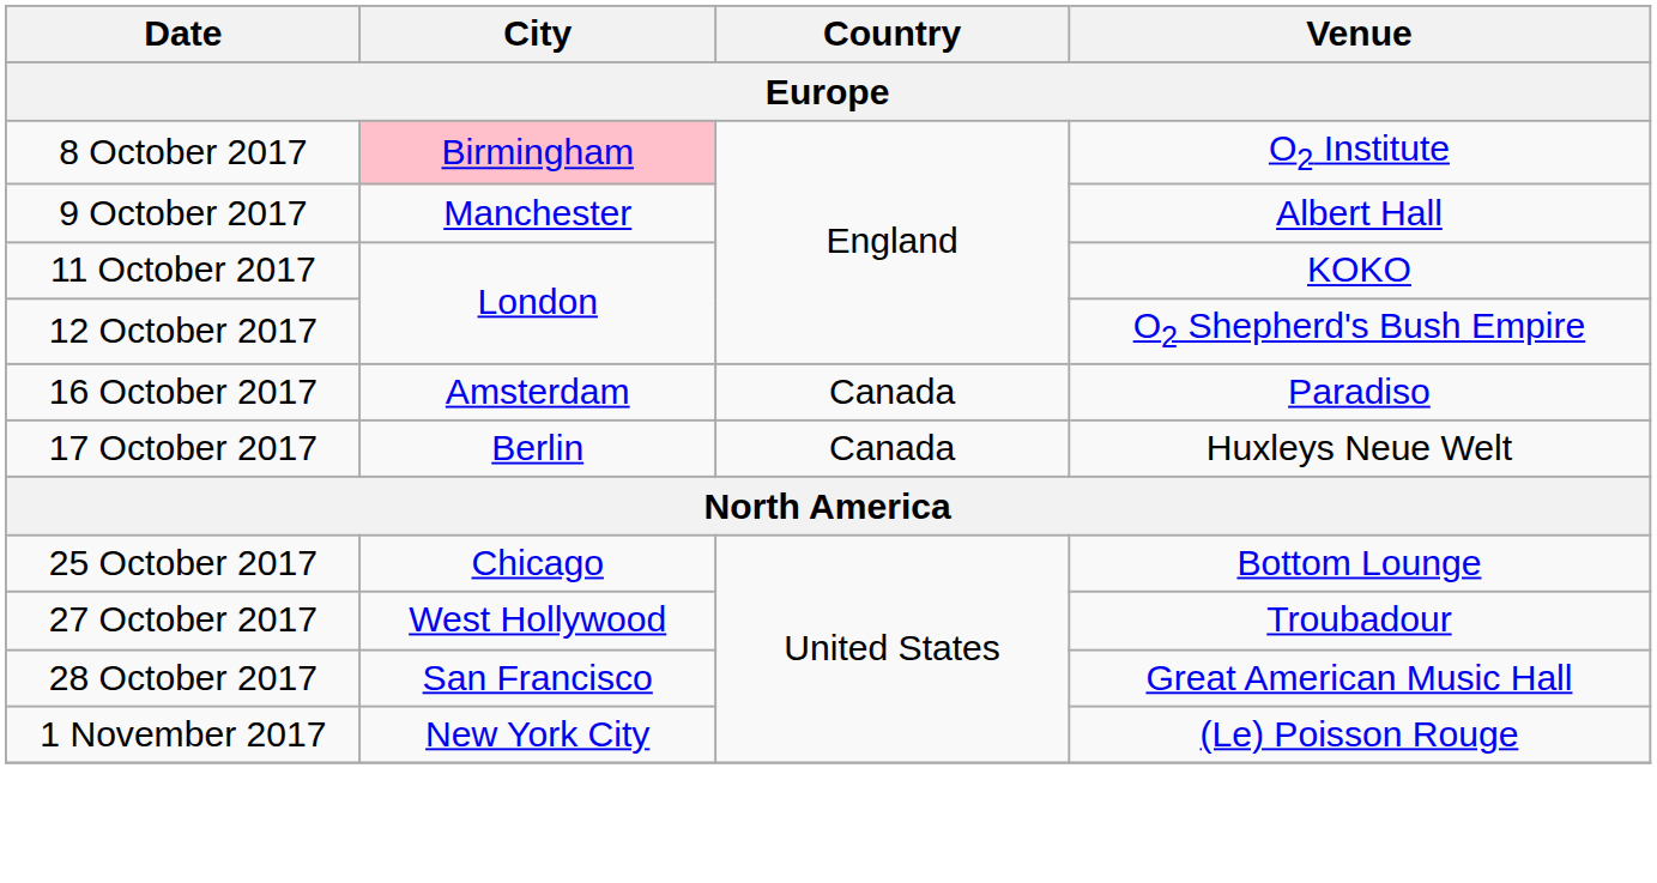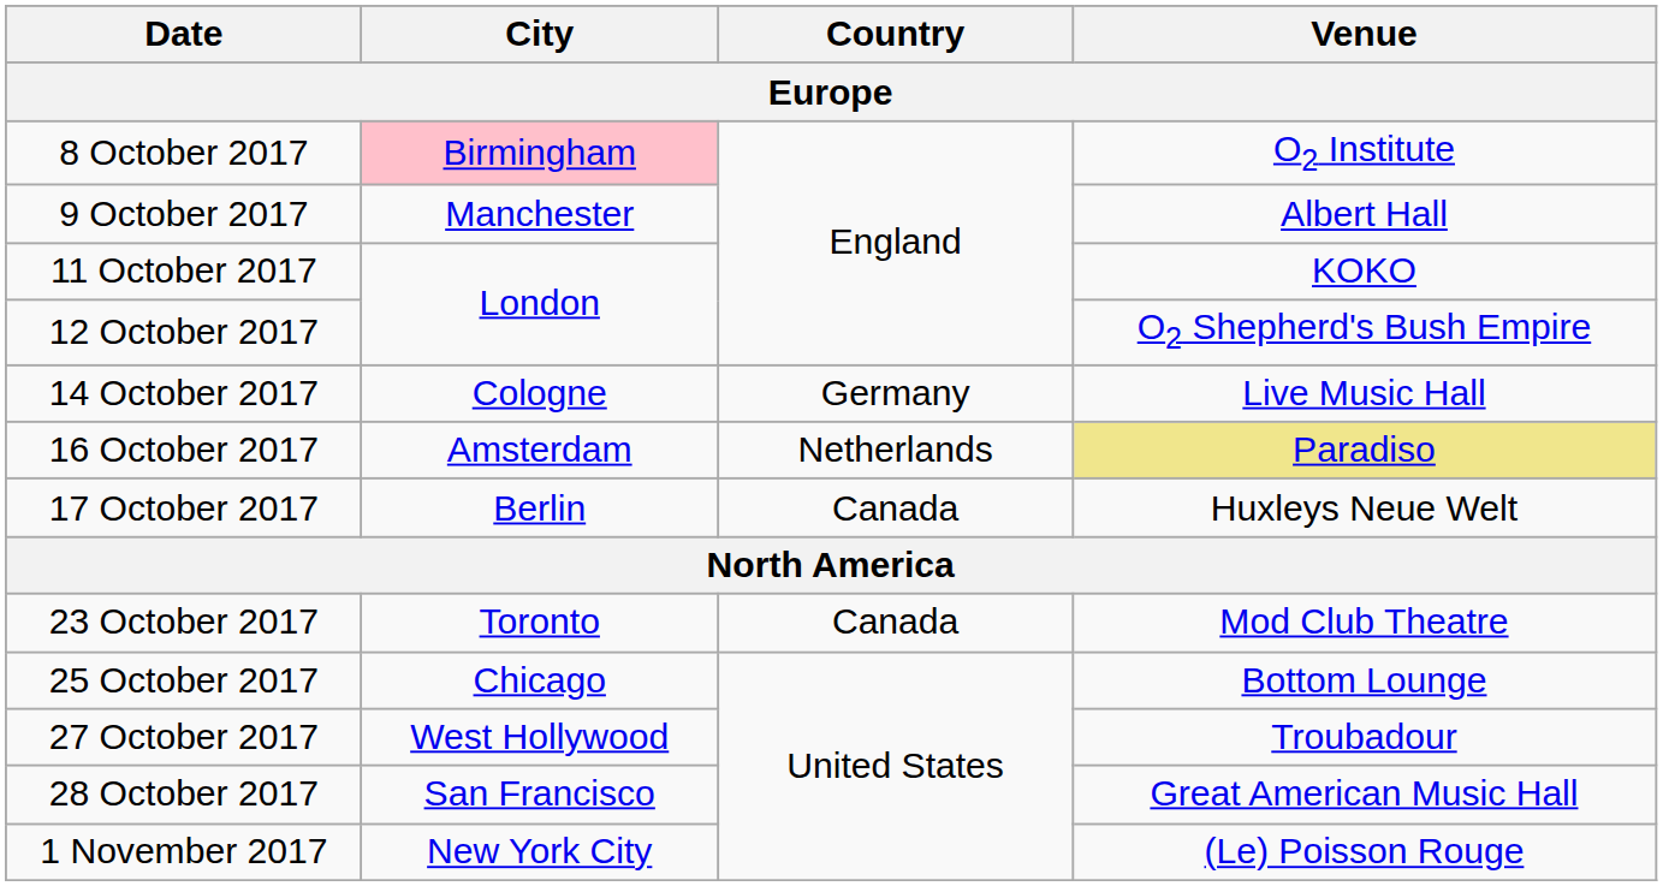+ row: 14 October 2017 | Cologne | Germany | Live Music Hall
16 October 2017 | Country: Canada -> Netherlands
16 October 2017 | Venue: no background -> khaki background
+ row: 23 October 2017 | Toronto | Canada | Mod Club Theatre
